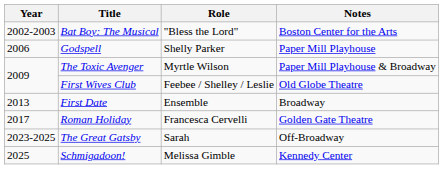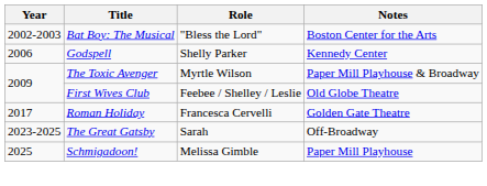Godspell | Notes: Paper Mill Playhouse -> Kennedy Center
- row: 2013 | First Date | Ensemble | Broadway
Schmigadoon! | Notes: Kennedy Center -> Paper Mill Playhouse
